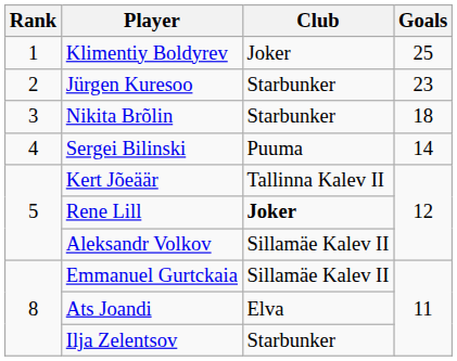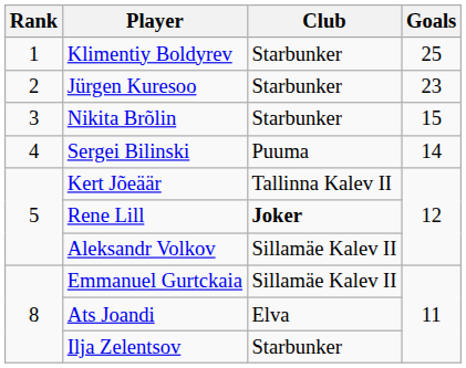Klimentiy Boldyrev | Club: Joker -> Starbunker
Nikita Brõlin | Goals: 18 -> 15
